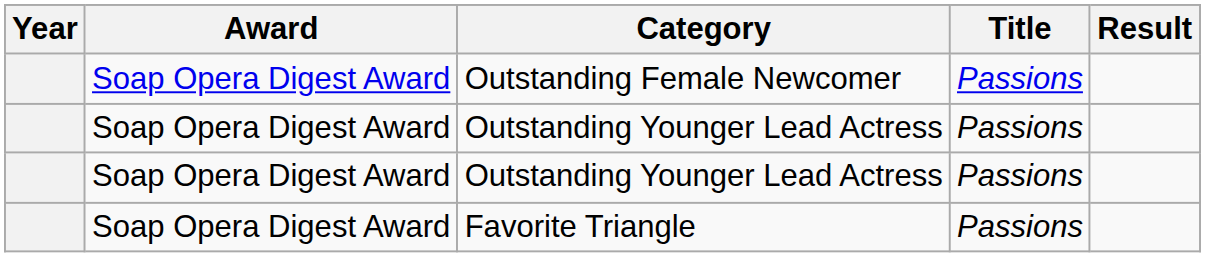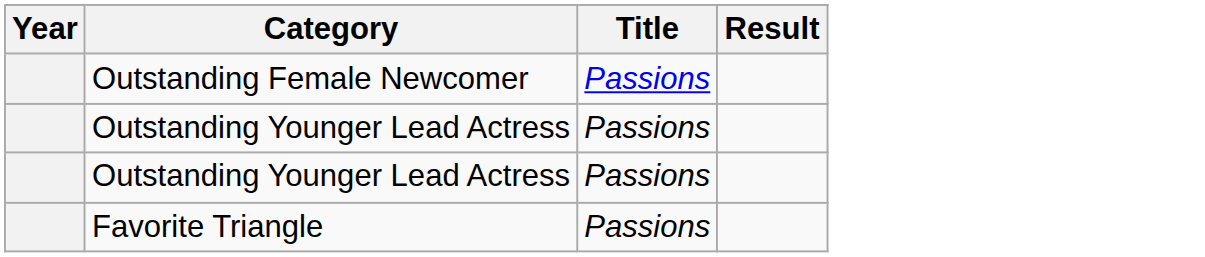- column: Award | Soap Opera Digest Award | Soap Opera Digest Award | Soap Opera Digest Award | Soap Opera Digest Award
